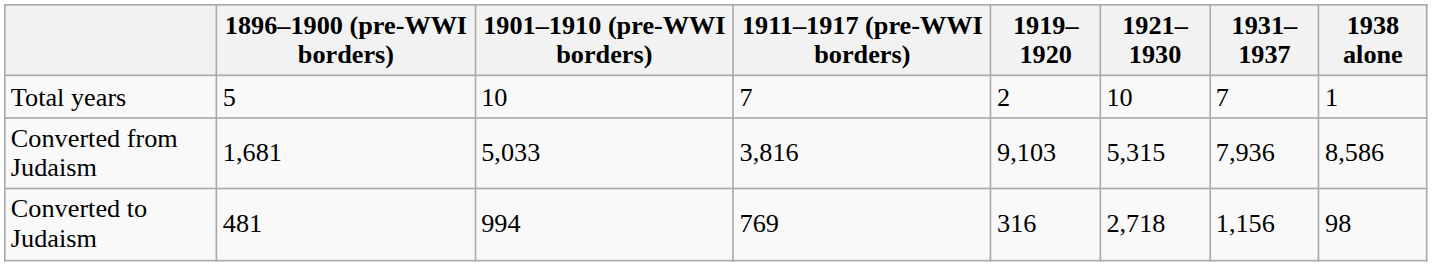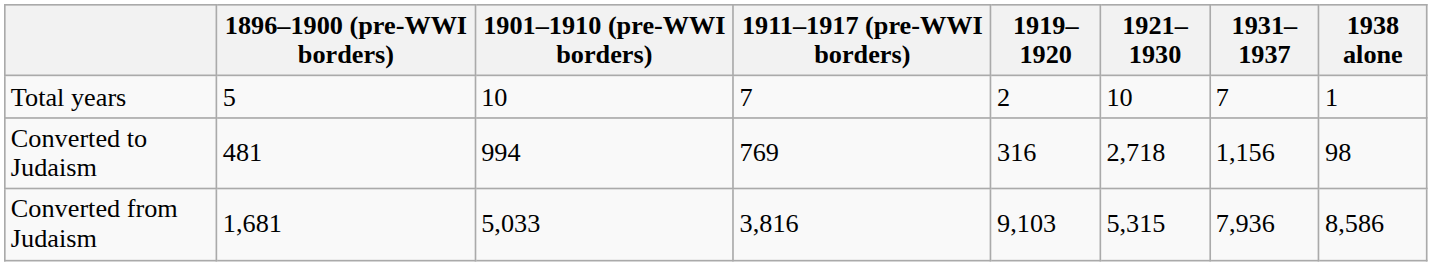rows swapped: Converted from Judaism <-> Converted to Judaism
